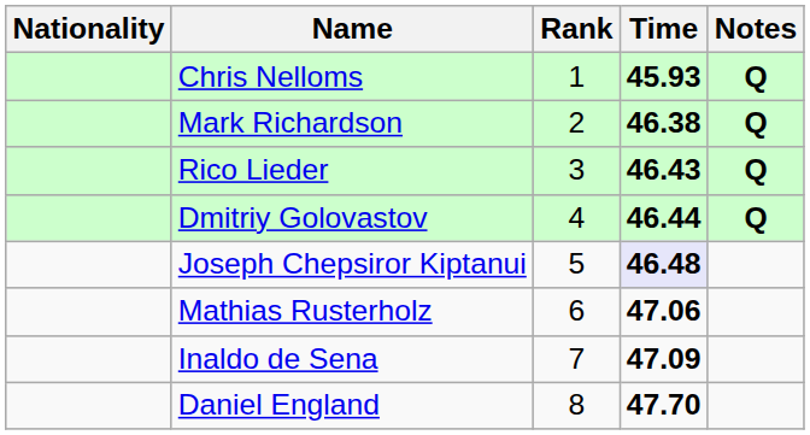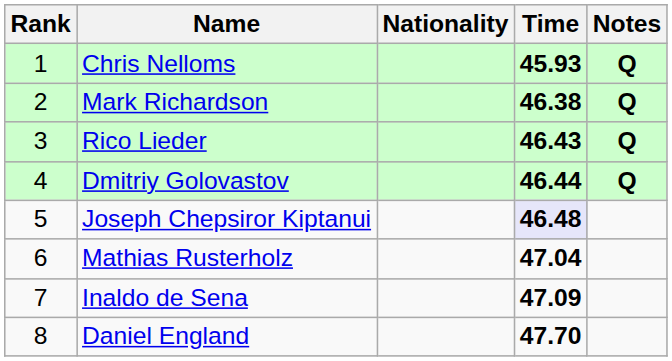columns swapped: Rank <-> Nationality
Mathias Rusterholz | Time: 47.06 -> 47.04
